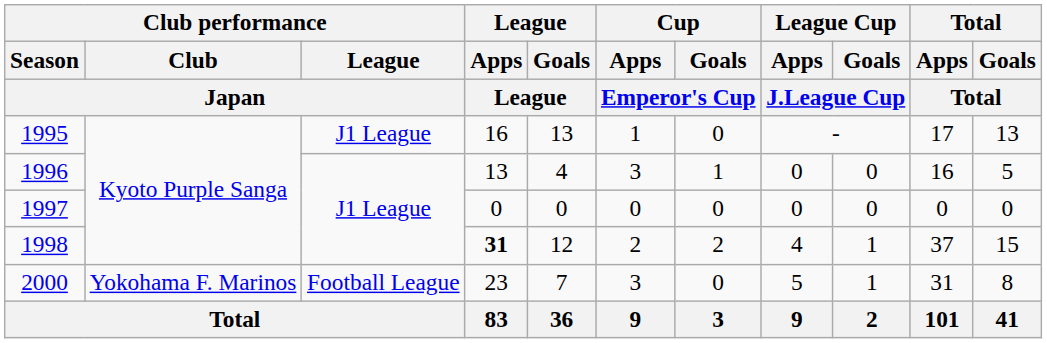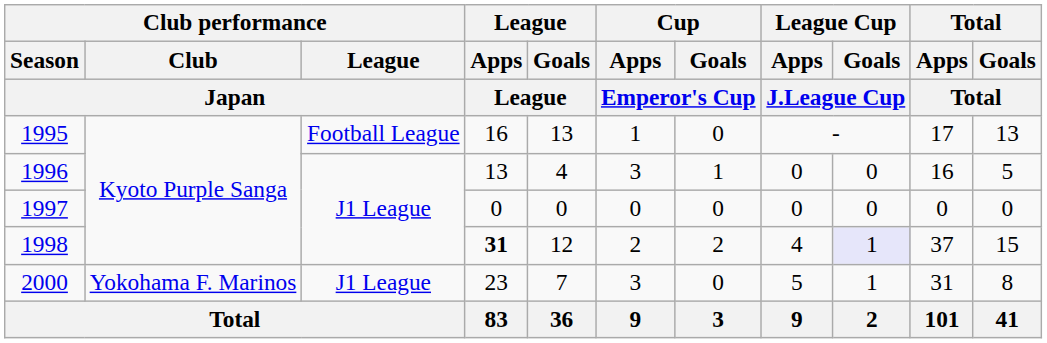1995 | Club performance / League / Japan: J1 League -> Football League
1998 | League Cup / Goals / J.League Cup: no background -> lavender background
2000 | Club performance / League / Japan: Football League -> J1 League
